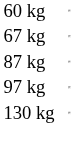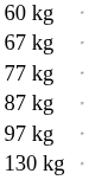+ row: 77 kg
